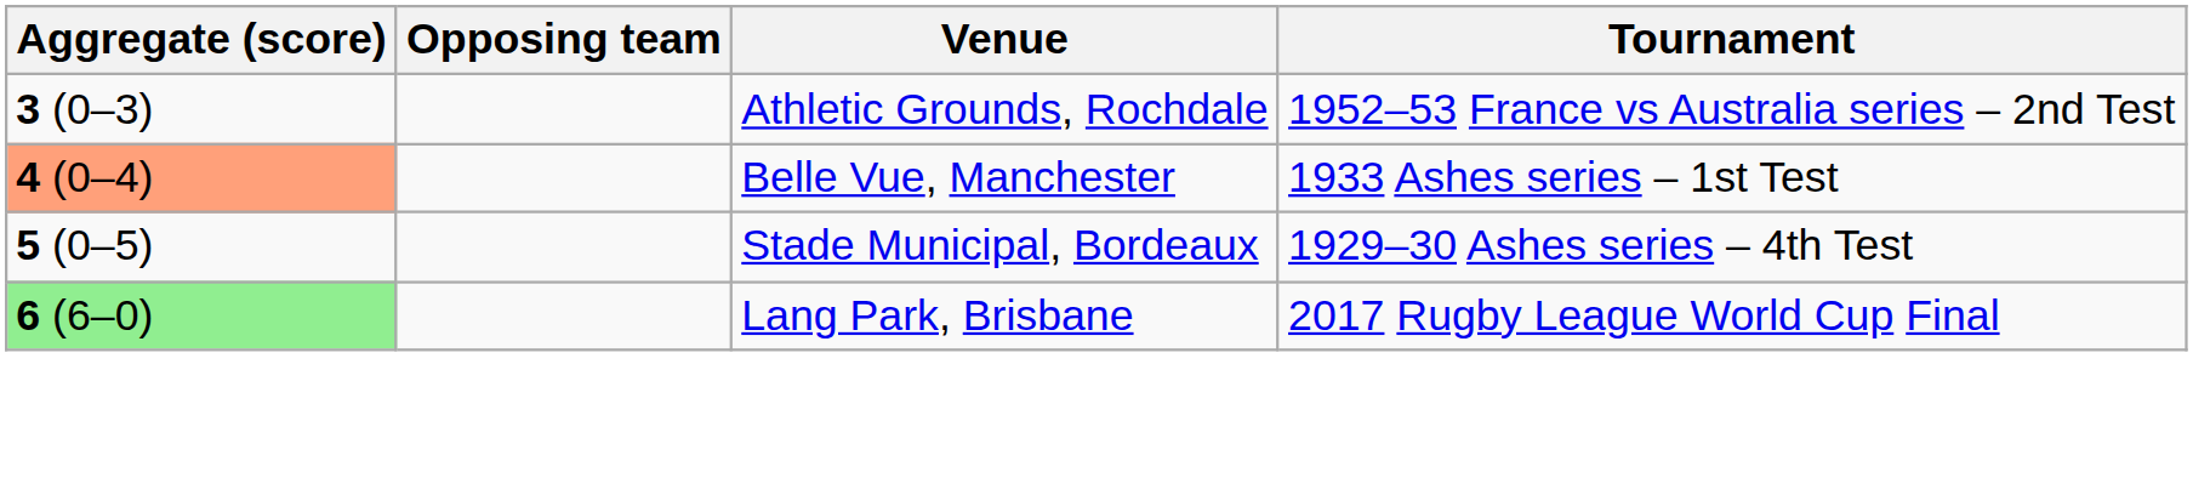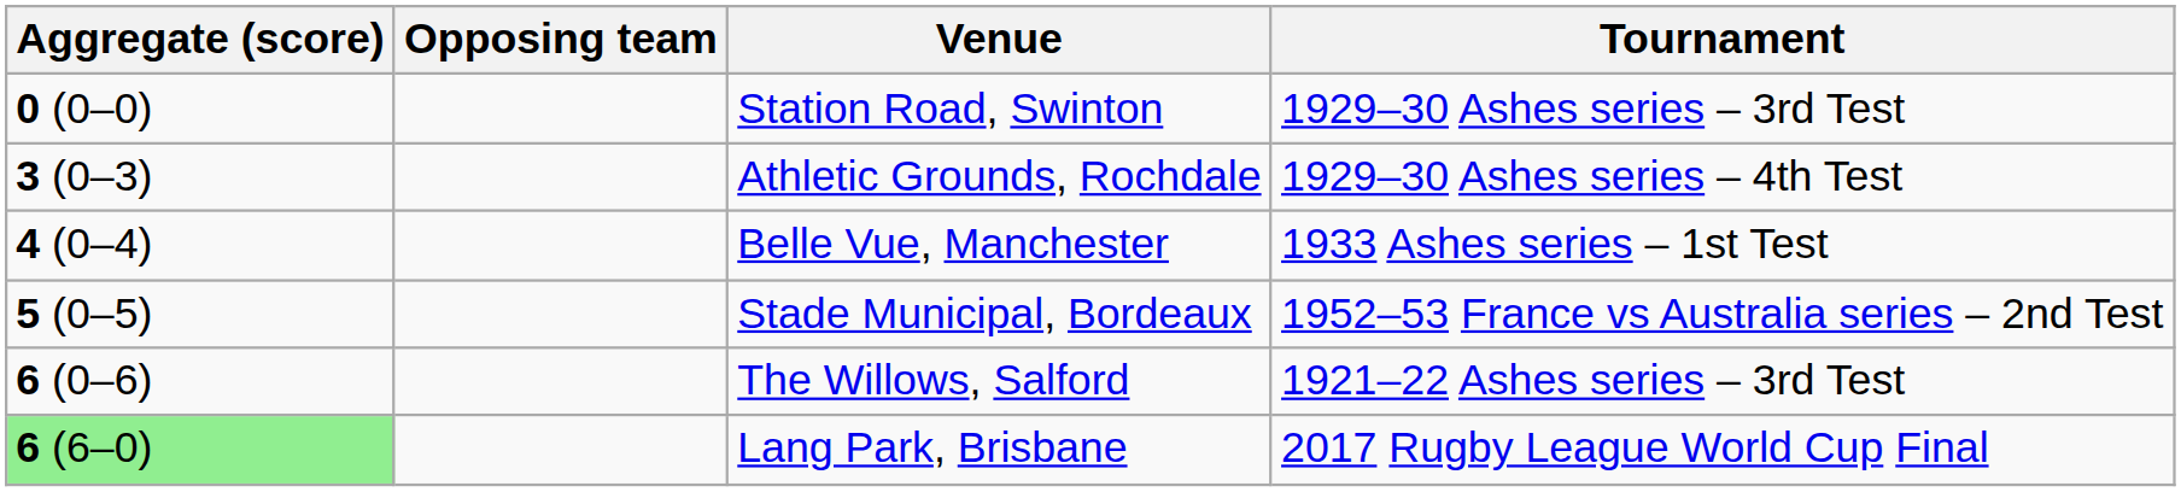+ row: 0 (0–0) | Station Road, Swinton | 1929–30 Ashes series – 3rd Test
Athletic Grounds, Rochdale | Tournament: 1952–53 France vs Australia series – 2nd Test -> 1929–30 Ashes series – 4th Test
Belle Vue, Manchester | Aggregate (score): lightsalmon background -> no background
Stade Municipal, Bordeaux | Tournament: 1929–30 Ashes series – 4th Test -> 1952–53 France vs Australia series – 2nd Test
+ row: 6 (0–6) | The Willows, Salford | 1921–22 Ashes series – 3rd Test
